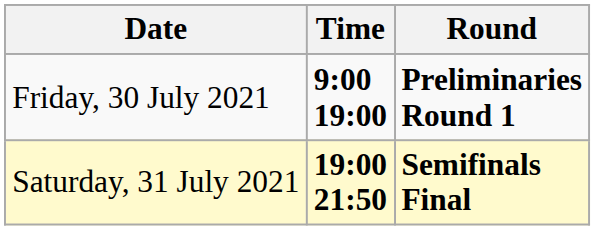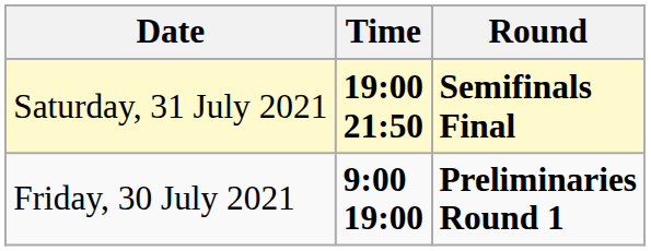rows swapped: Friday, 30 July 2021 <-> Saturday, 31 July 2021
